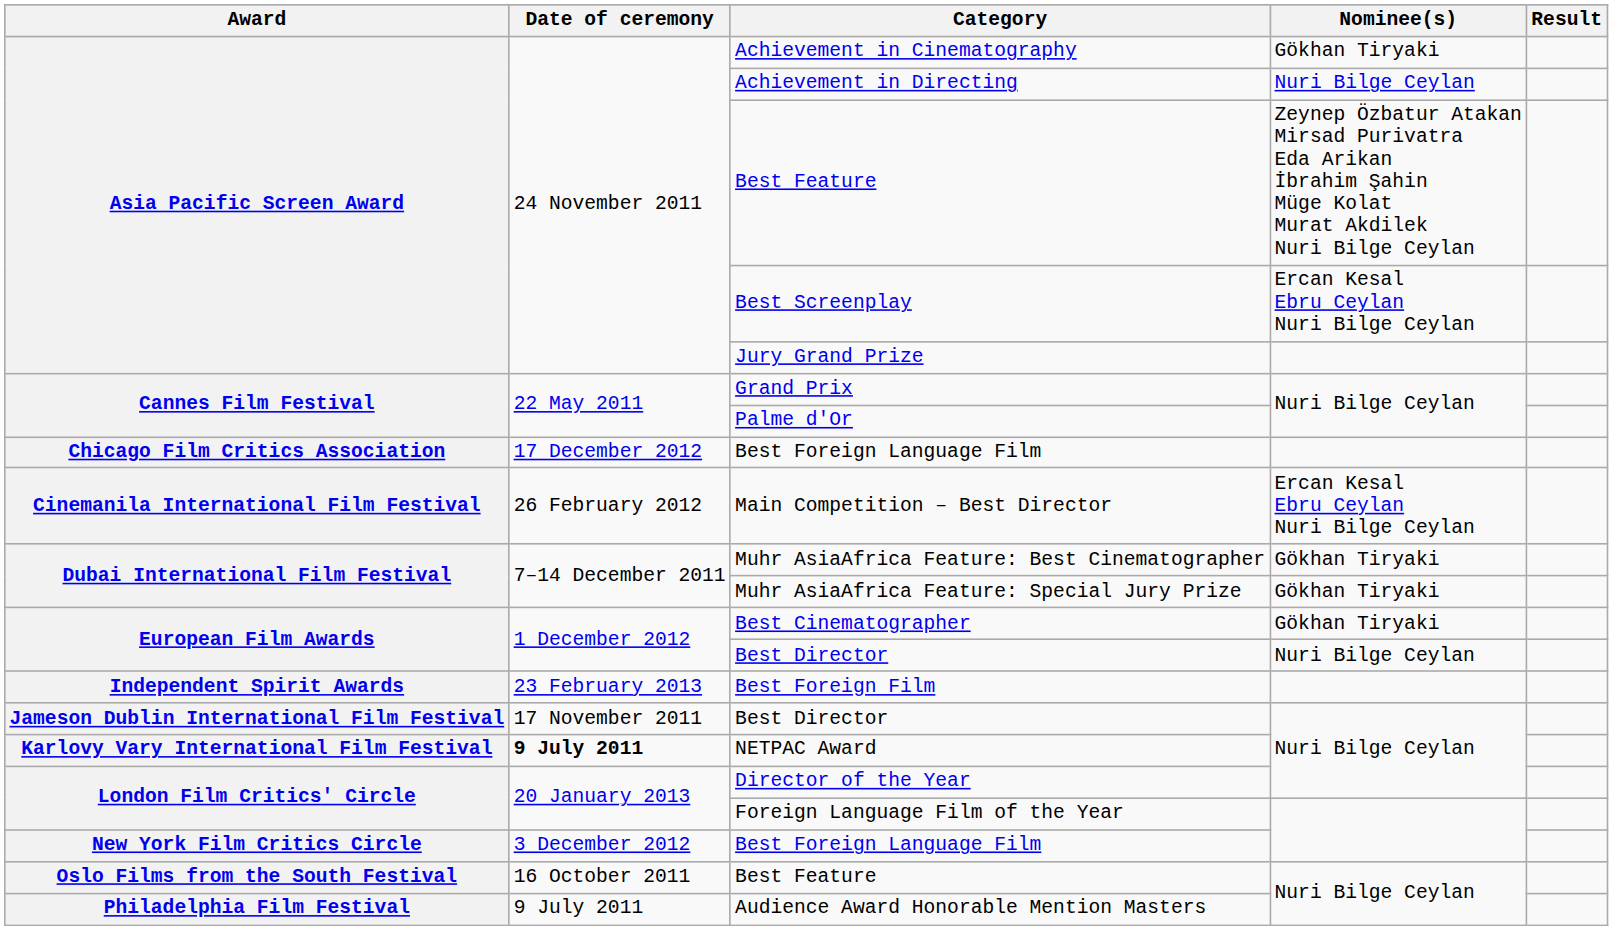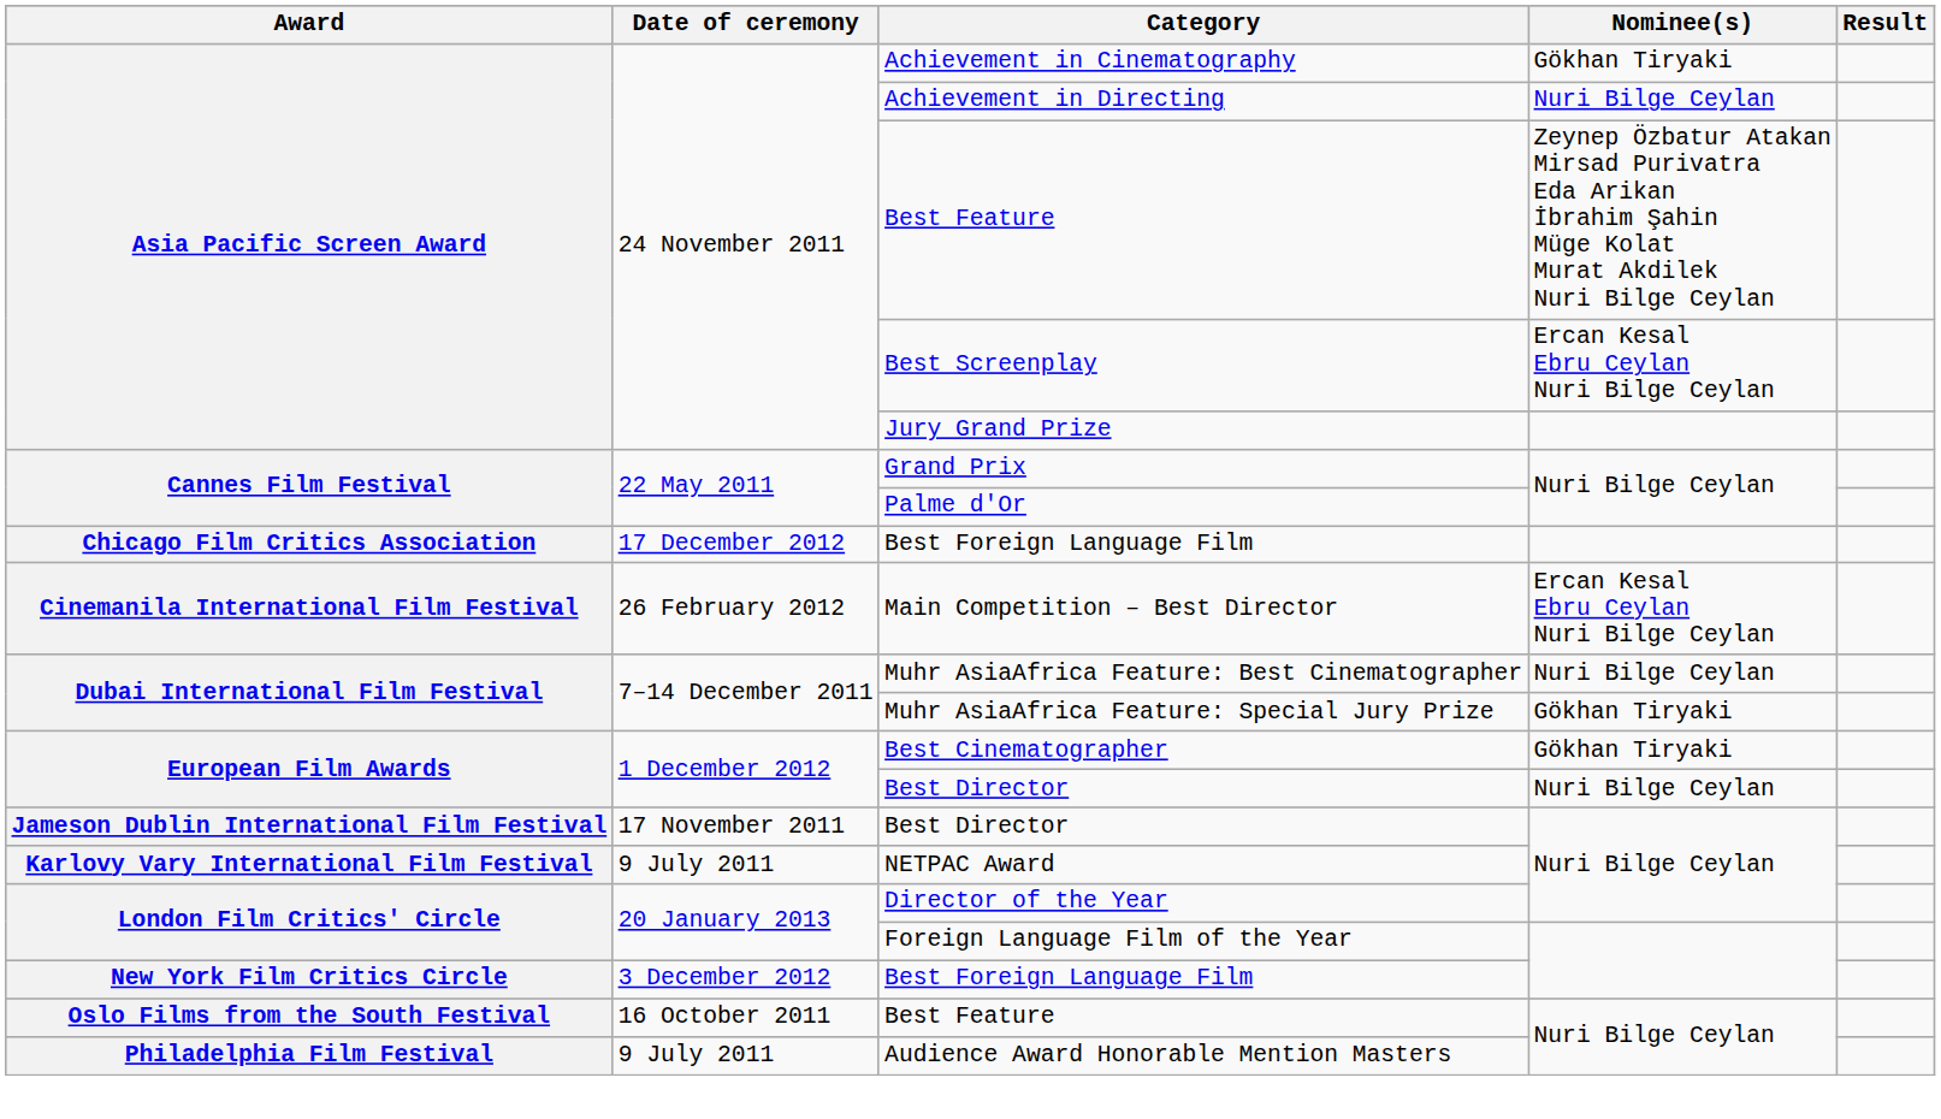Muhr AsiaAfrica Feature: Best Cinematographer | Nominee(s): Gökhan Tiryaki -> Nuri Bilge Ceylan
- row: Independent Spirit Awards | 23 February 2013 | Best Foreign Film
NETPAC Award | Date of ceremony: bold -> normal
